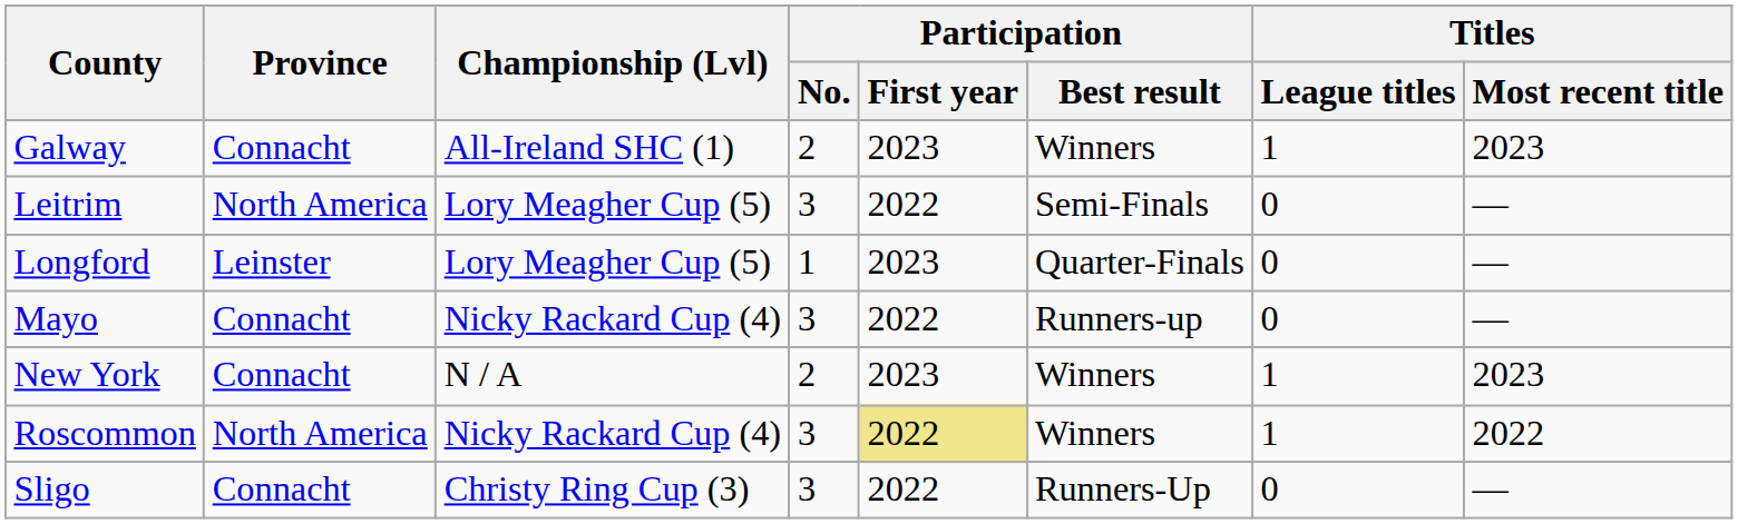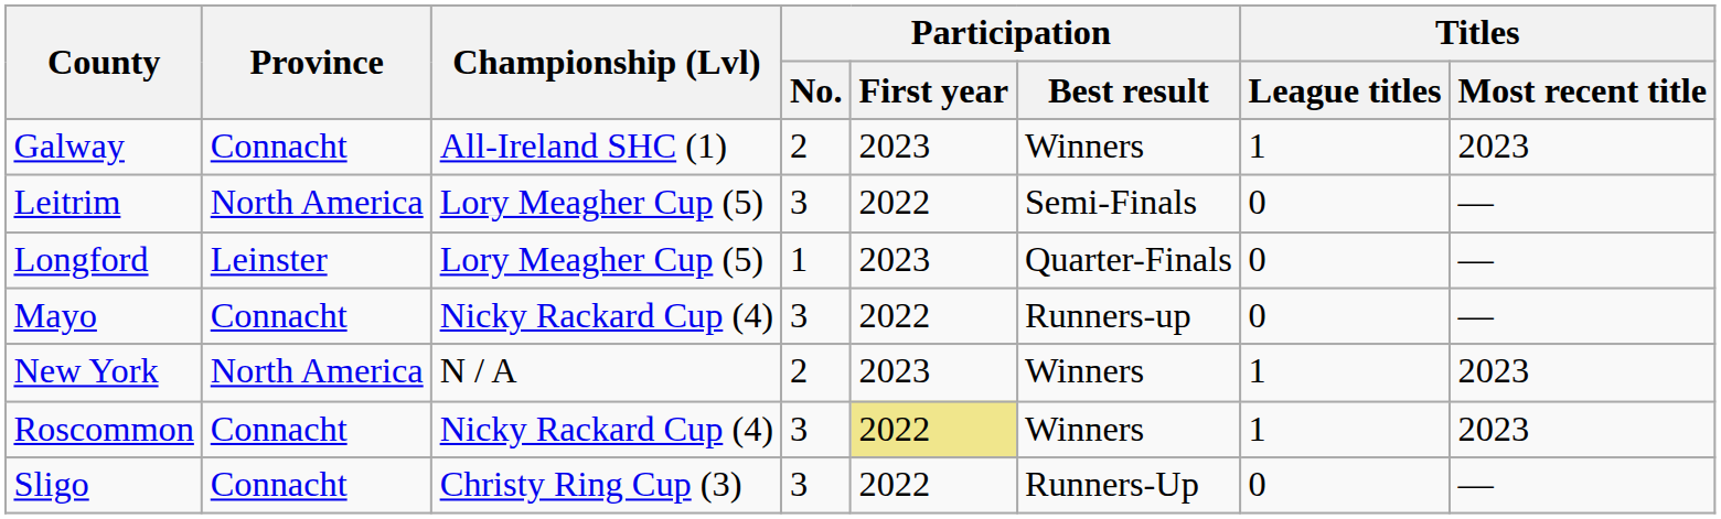New York | Province: Connacht -> North America
Roscommon | Province: North America -> Connacht
Roscommon | Titles / Most recent title: 2022 -> 2023
